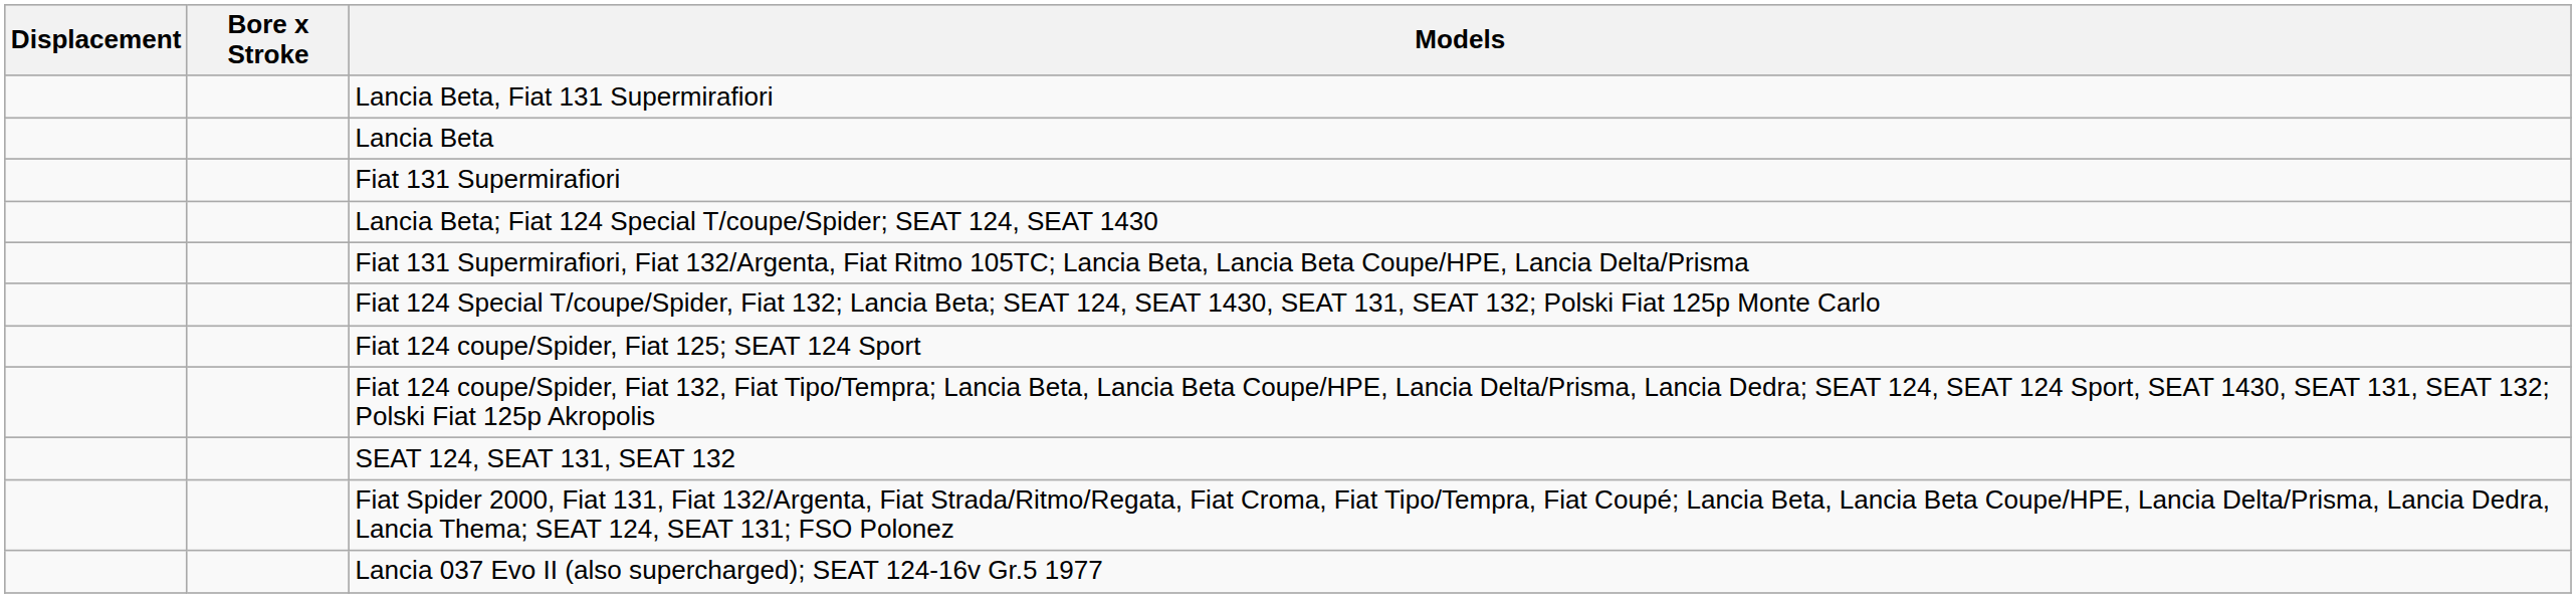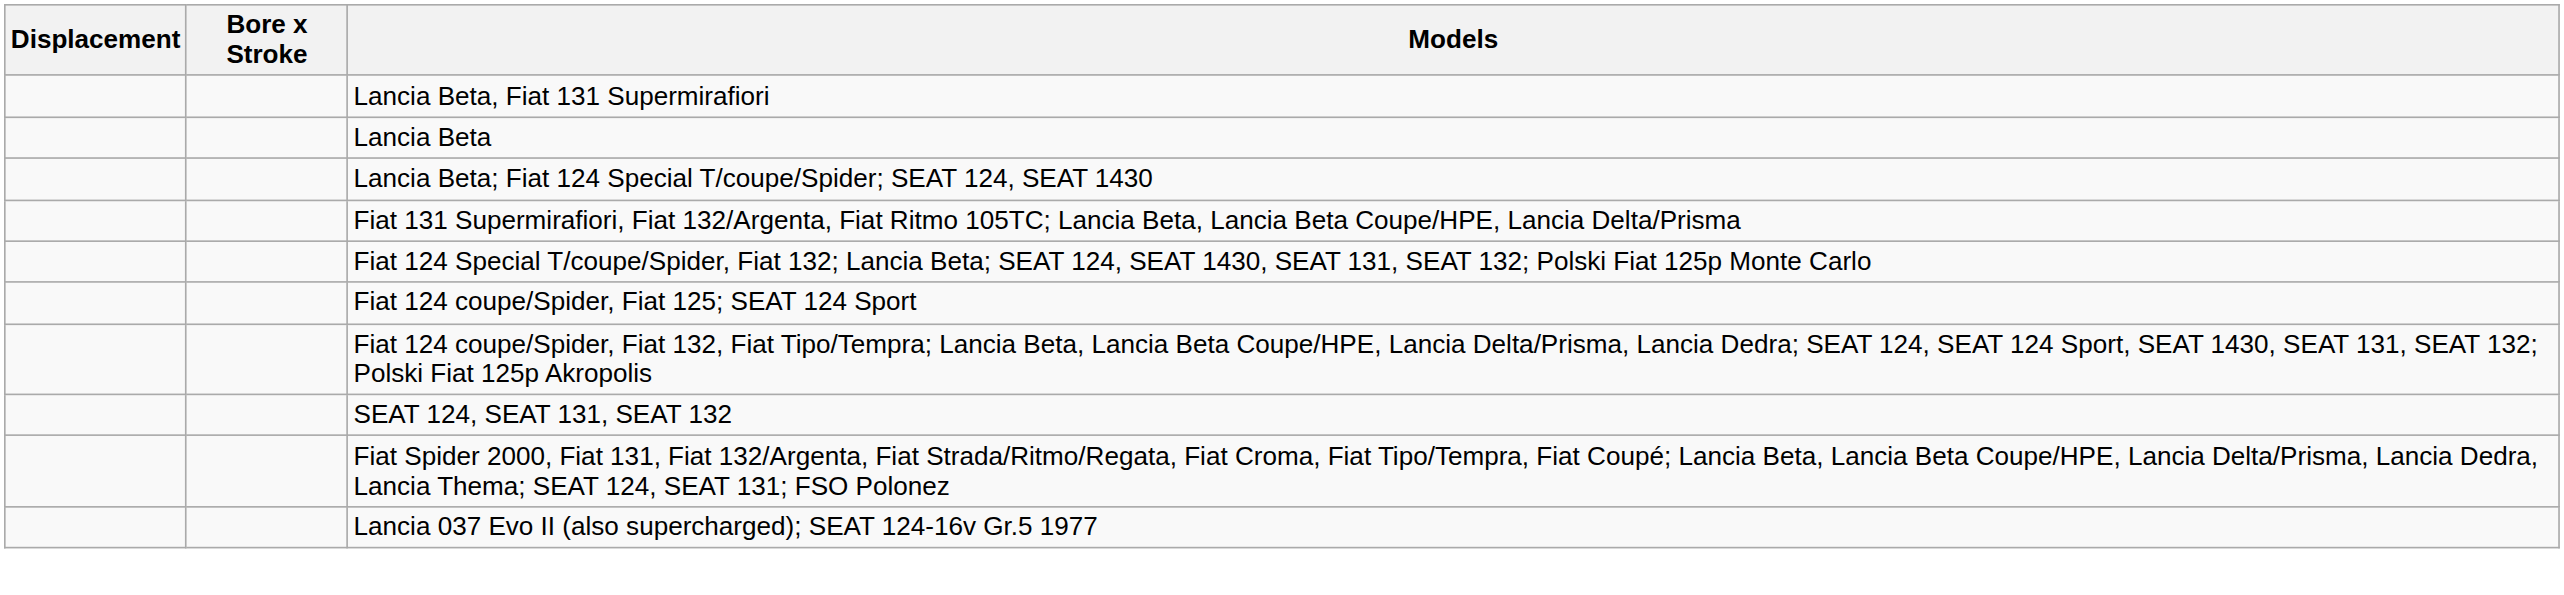- row: Fiat 131 Supermirafiori
